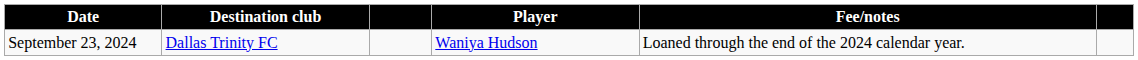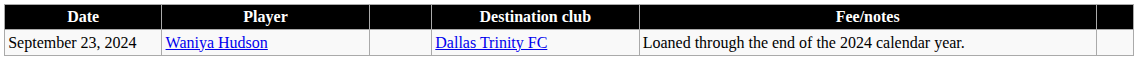columns swapped: Player <-> Destination club
